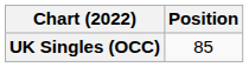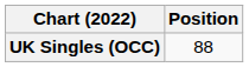UK Singles (OCC) | Position: 85 -> 88
